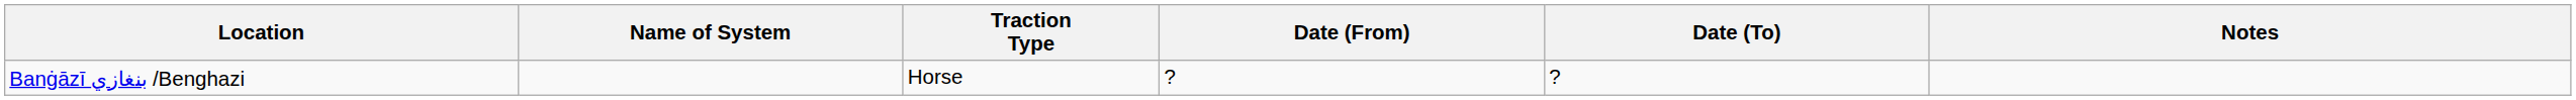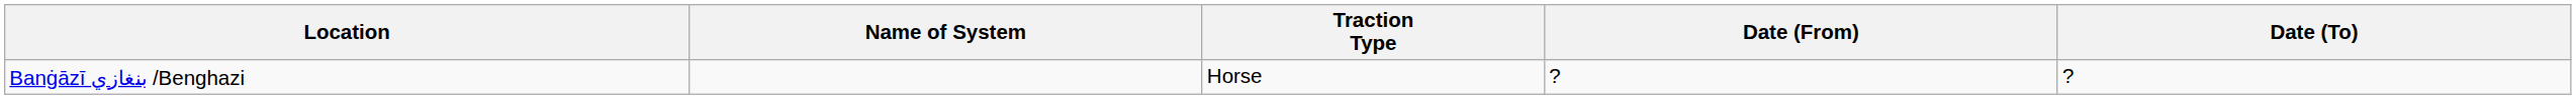- column: Notes
